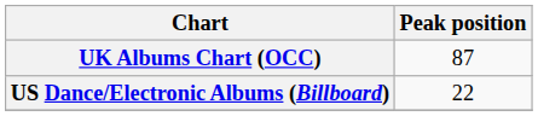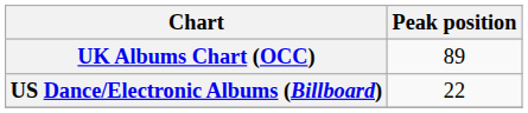UK Albums Chart (OCC) | Peak position: 87 -> 89
